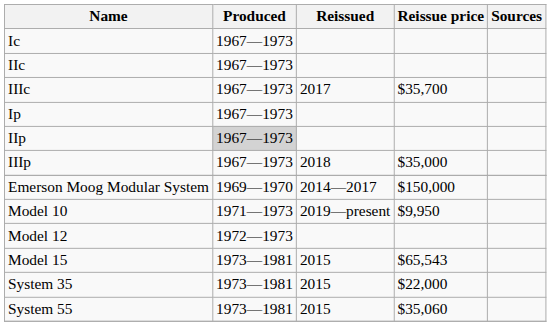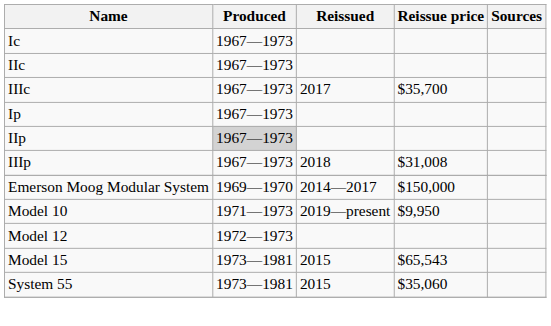IIIp | Reissue price: $35,000 -> $31,008
- row: System 35 | 1973—1981 | 2015 | $22,000
